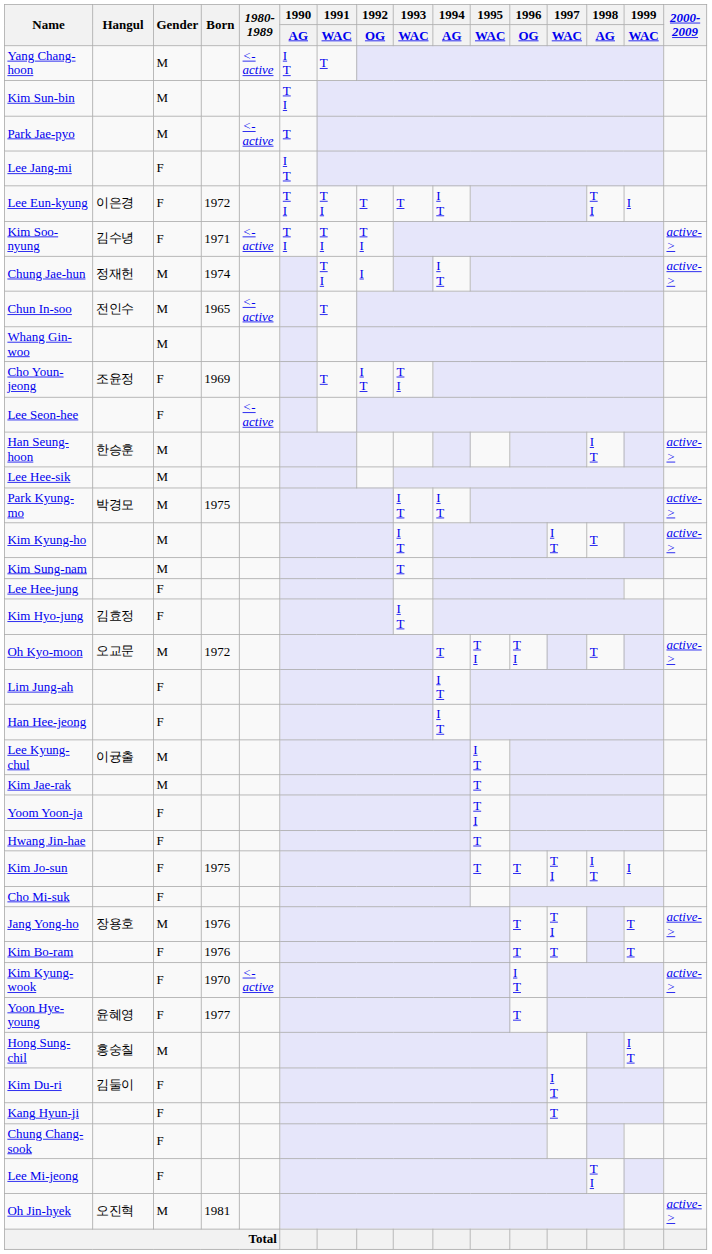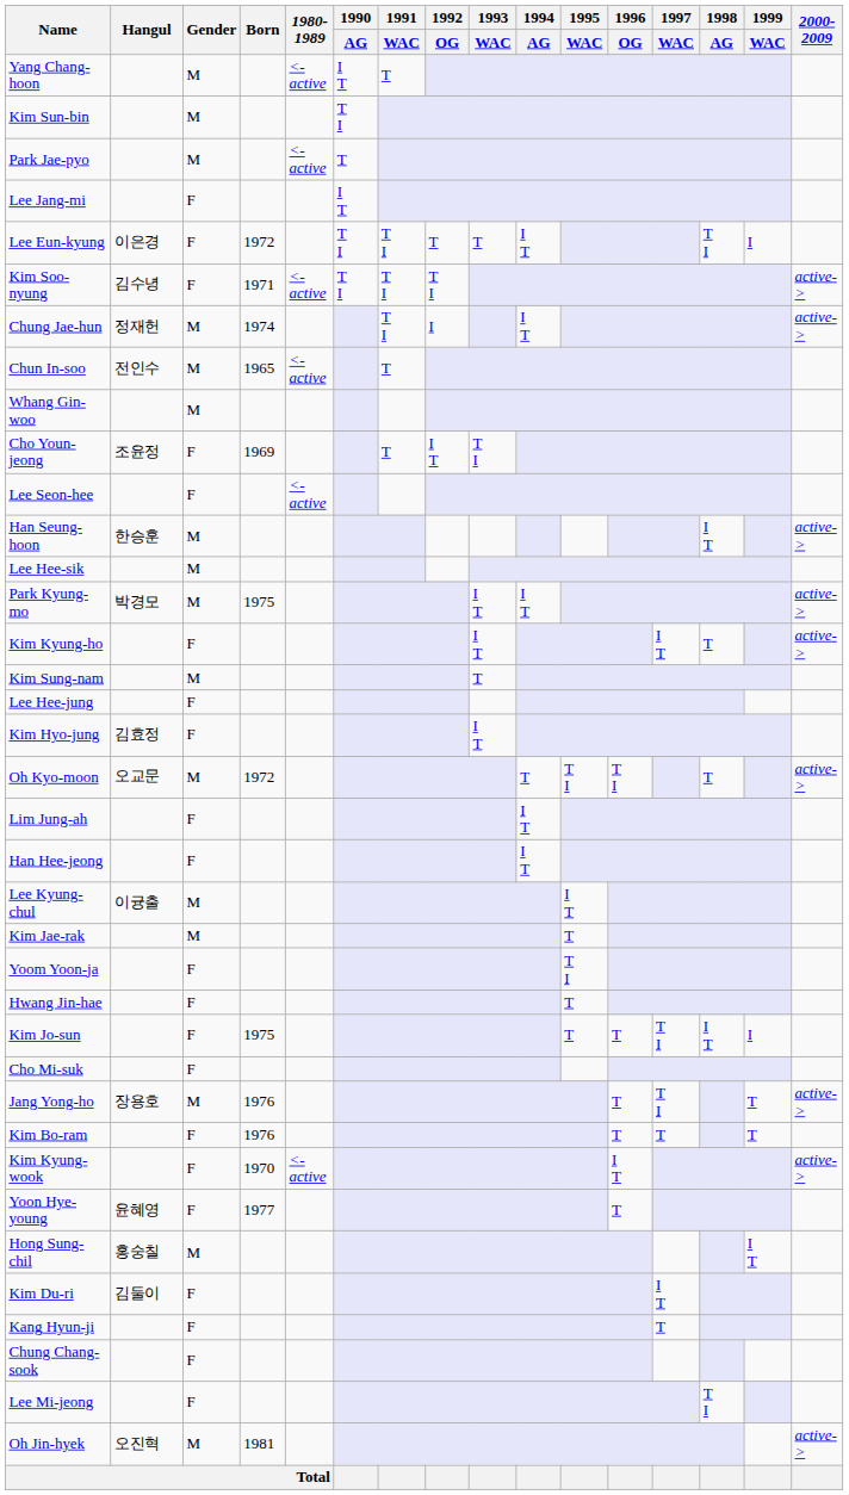Kim Kyung-ho | Gender: M -> F
